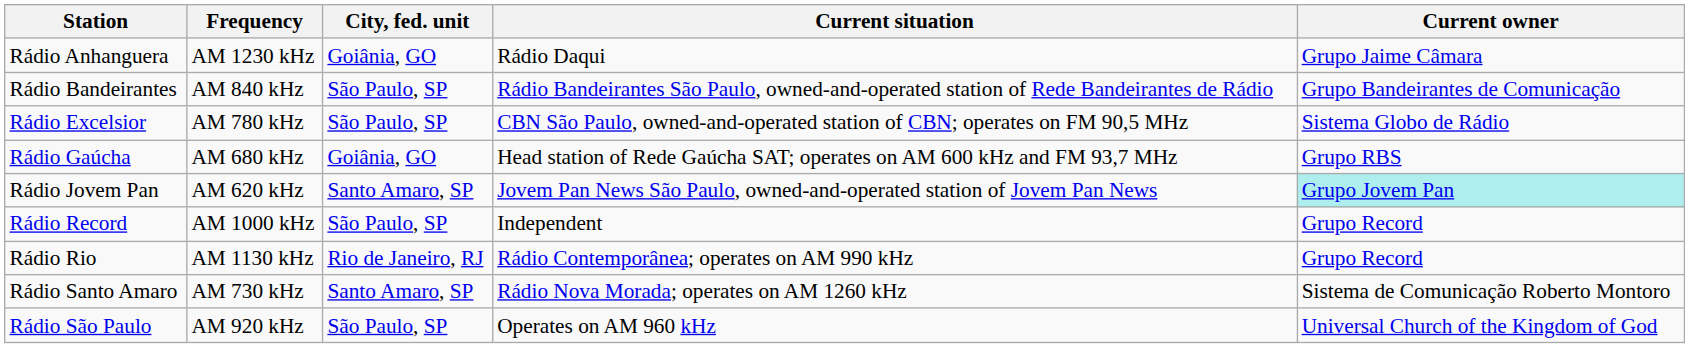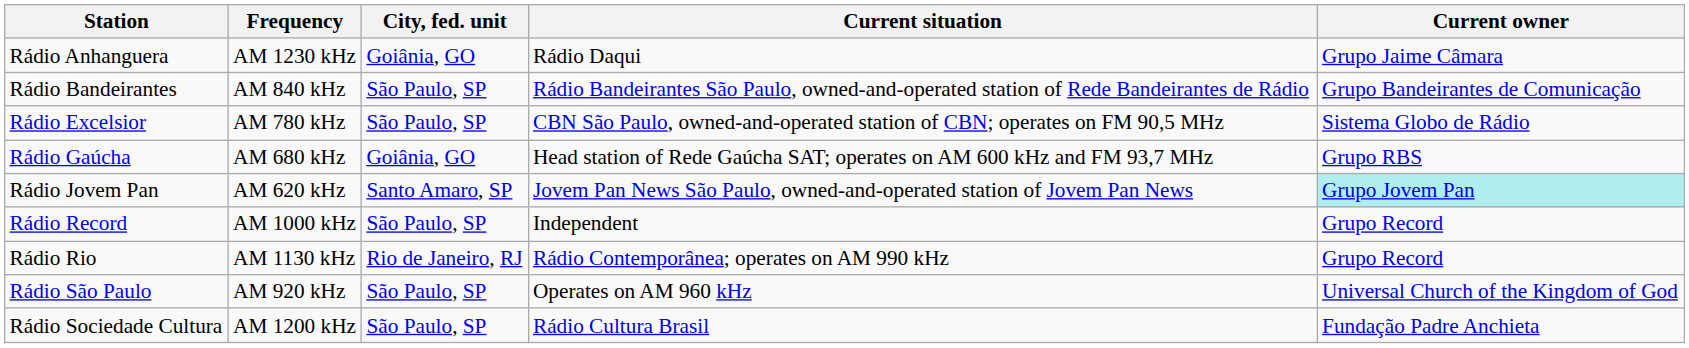- row: Rádio Santo Amaro | AM 730 kHz | Santo Amaro, SP | Rádio Nova Morada; operates on AM 1260 kHz | Sistema de Comunicação Roberto Montoro
+ row: Rádio Sociedade Cultura | AM 1200 kHz | São Paulo, SP | Rádio Cultura Brasil | Fundação Padre Anchieta
